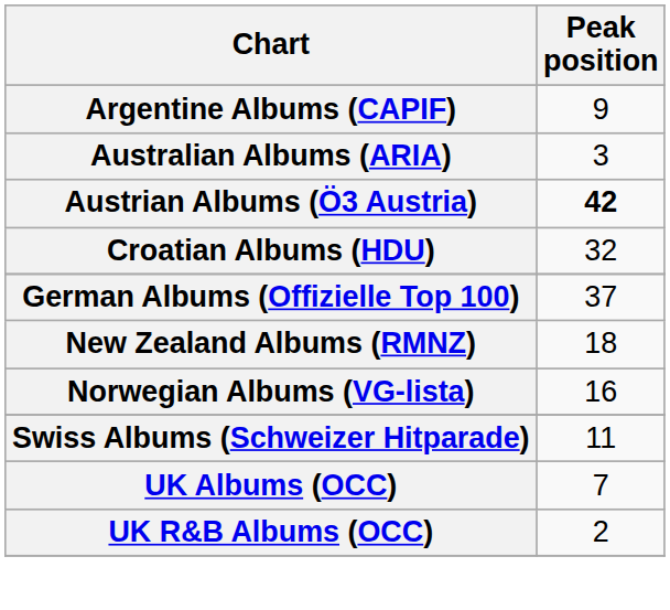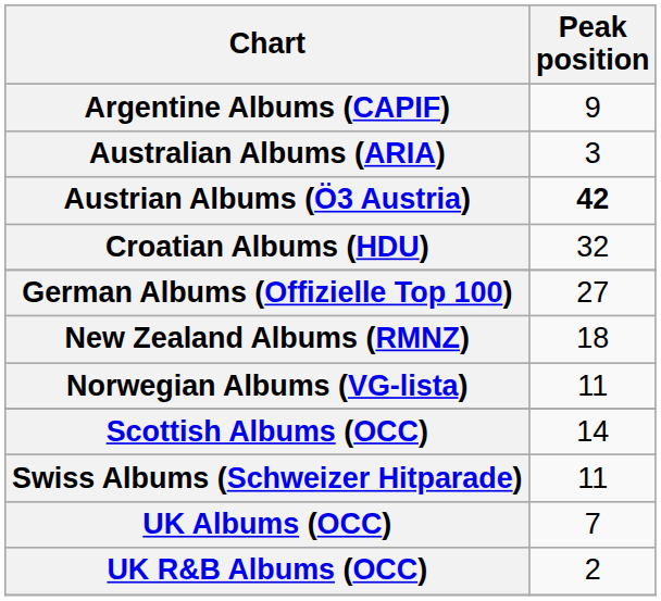German Albums (Offizielle Top 100) | Peak position: 37 -> 27
Norwegian Albums (VG-lista) | Peak position: 16 -> 11
+ row: Scottish Albums (OCC) | 14
